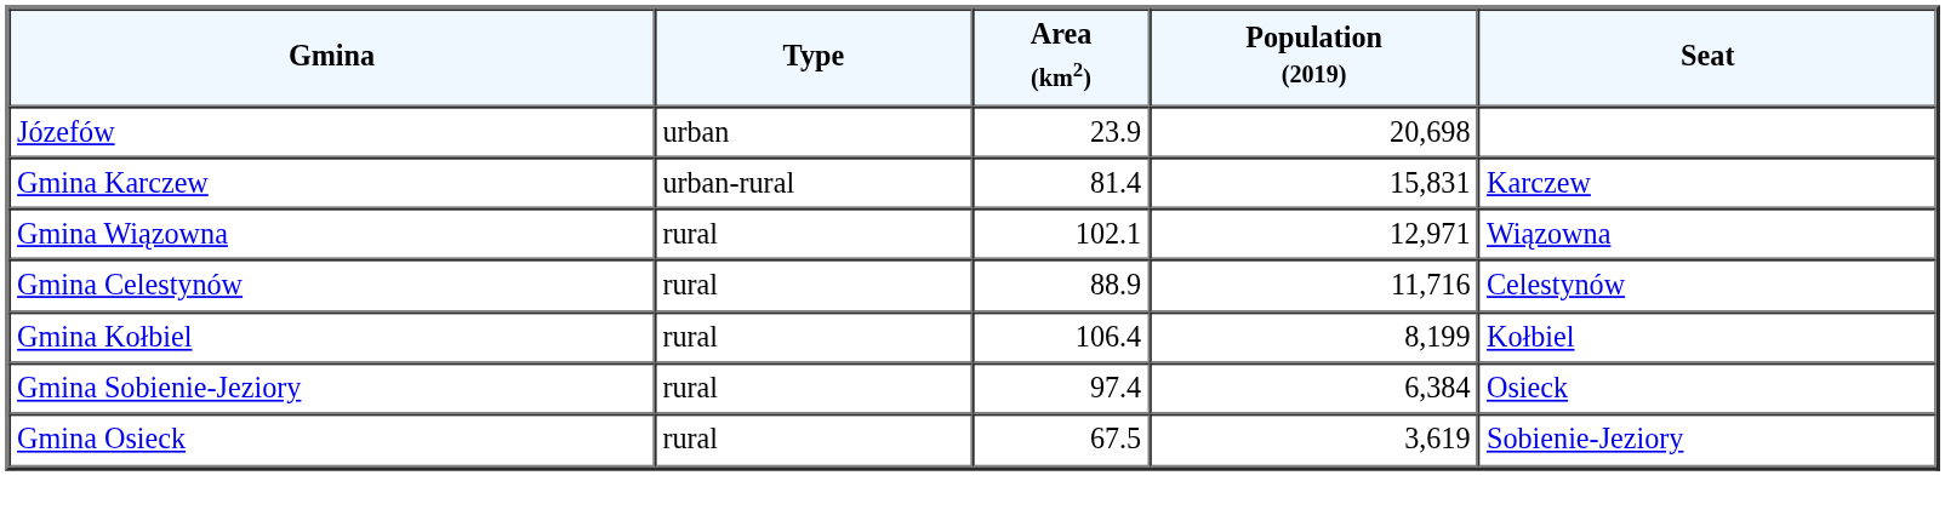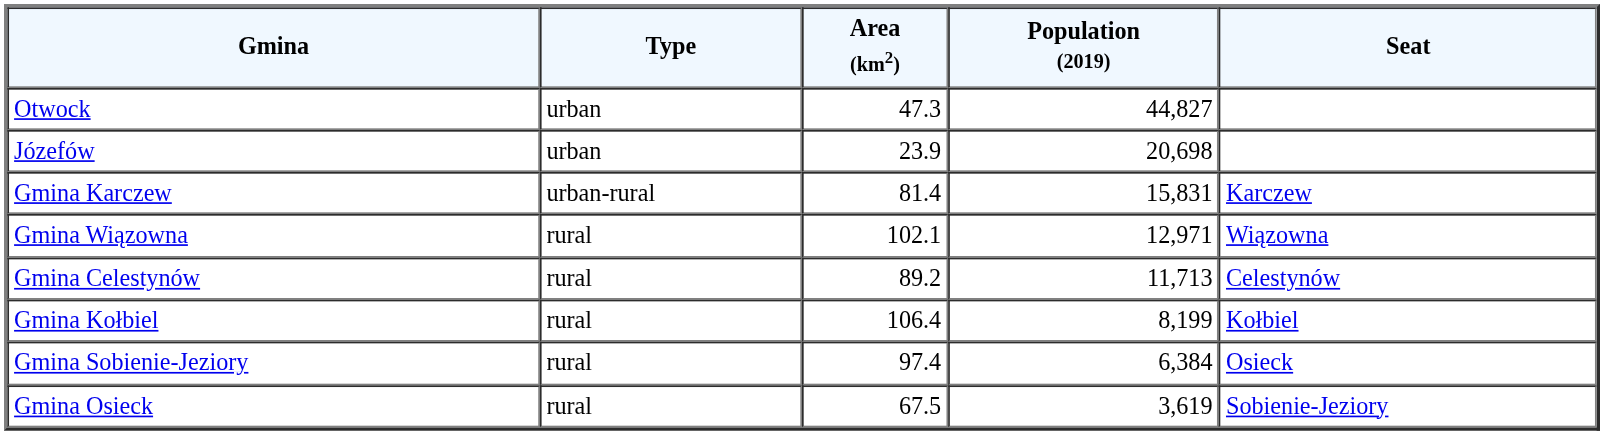+ row: Otwock | urban | 47.3 | 44,827
Gmina Celestynów | Area (km2): 88.9 -> 89.2
Gmina Celestynów | Population (2019): 11,716 -> 11,713
